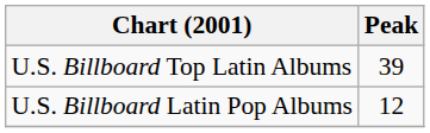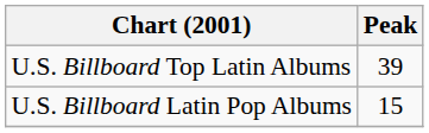U.S. Billboard Latin Pop Albums | Peak: 12 -> 15
